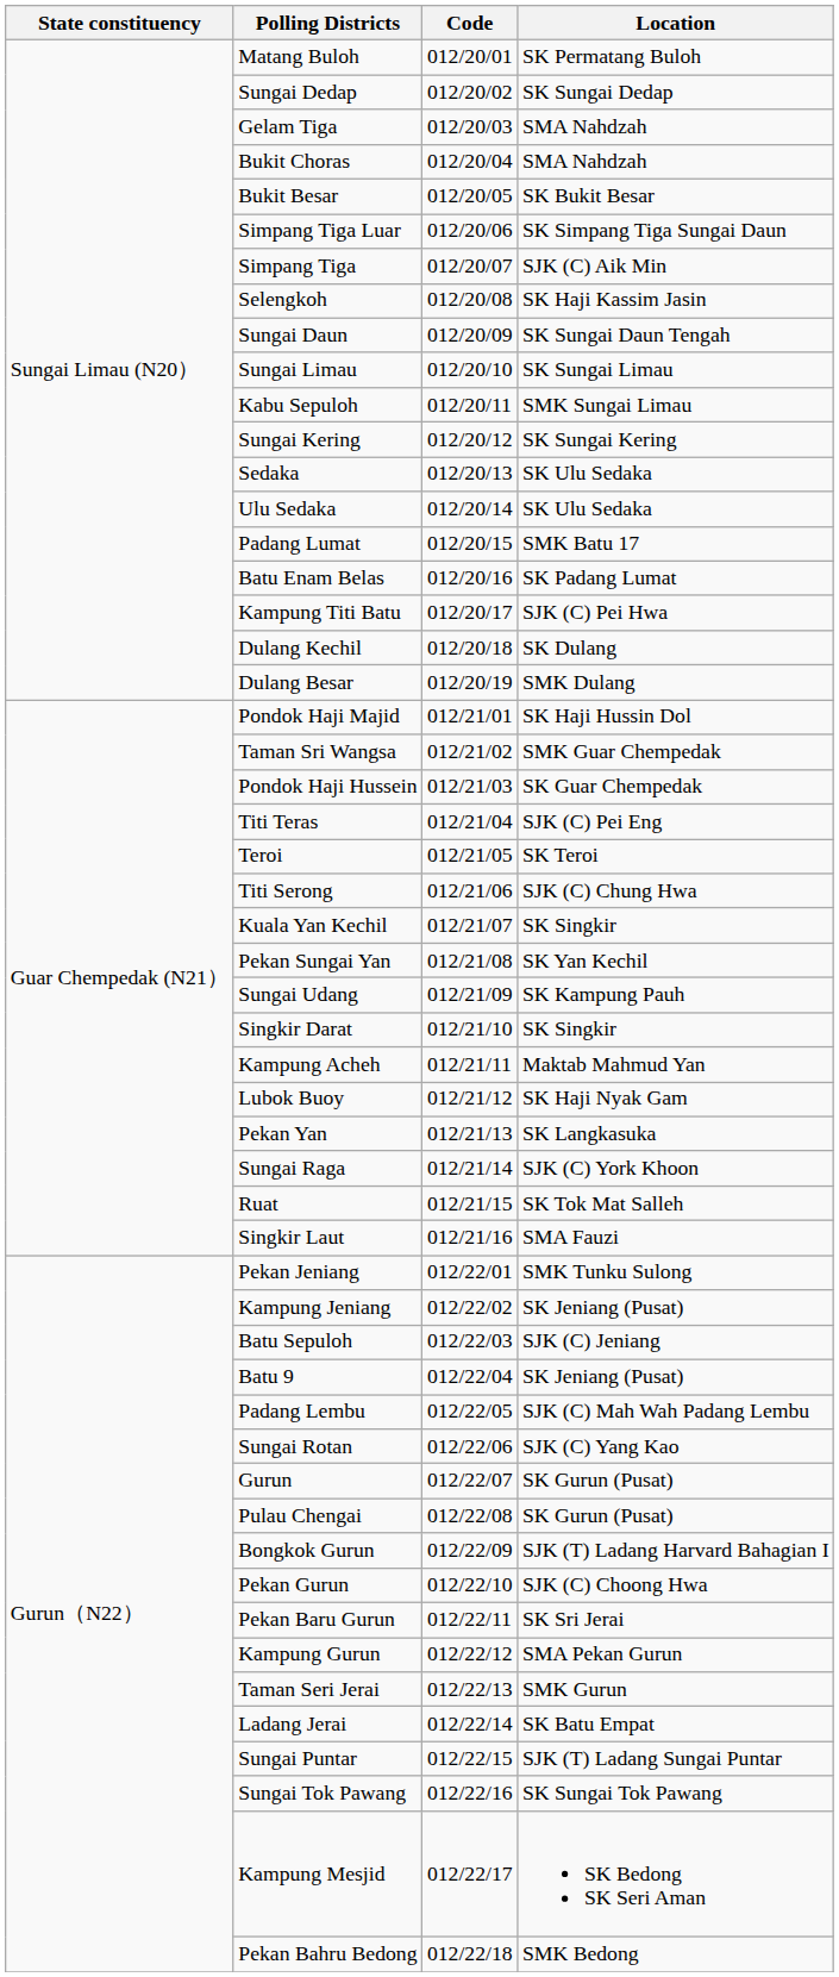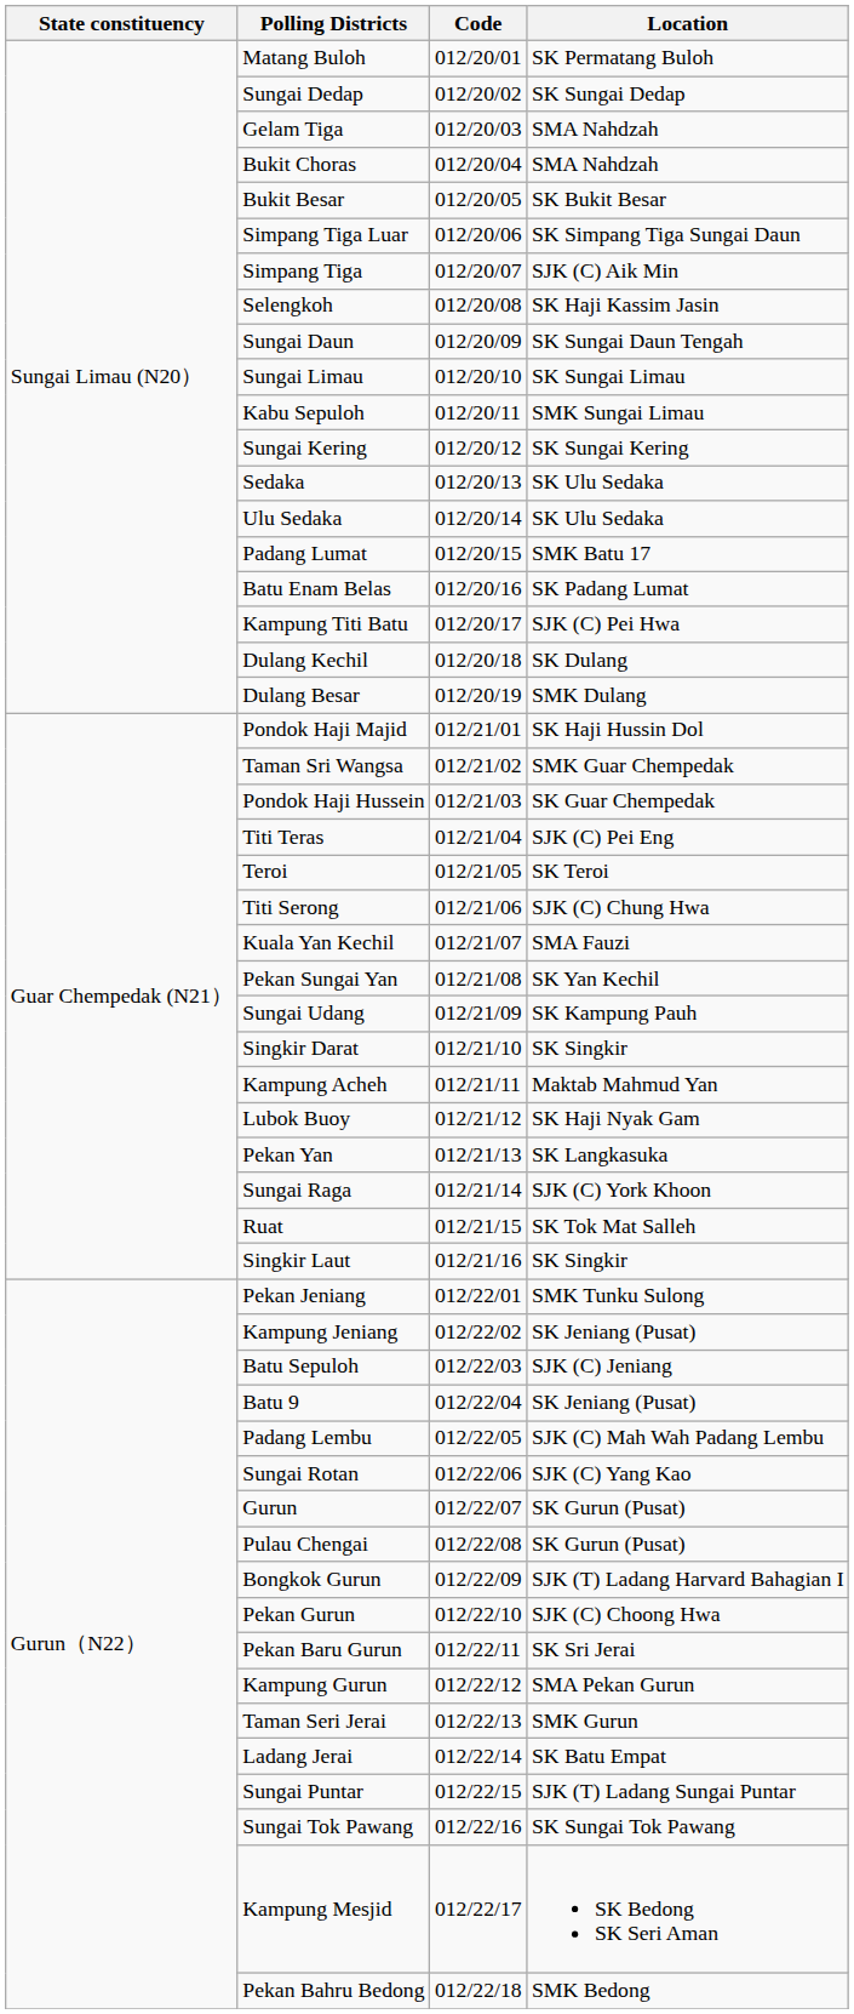Kuala Yan Kechil | Location: SK Singkir -> SMA Fauzi
Singkir Laut | Location: SMA Fauzi -> SK Singkir
